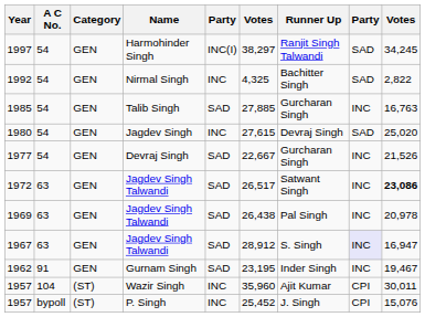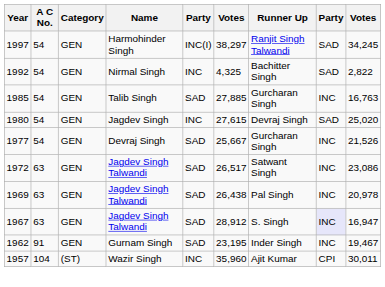1977 | column 6: 22,667 -> 25,667
1972 | column 9: bold -> normal
- row: 1957 | bypoll | (ST) | P. Singh | INC | 25,452 | J. Singh | CPI | 15,076
